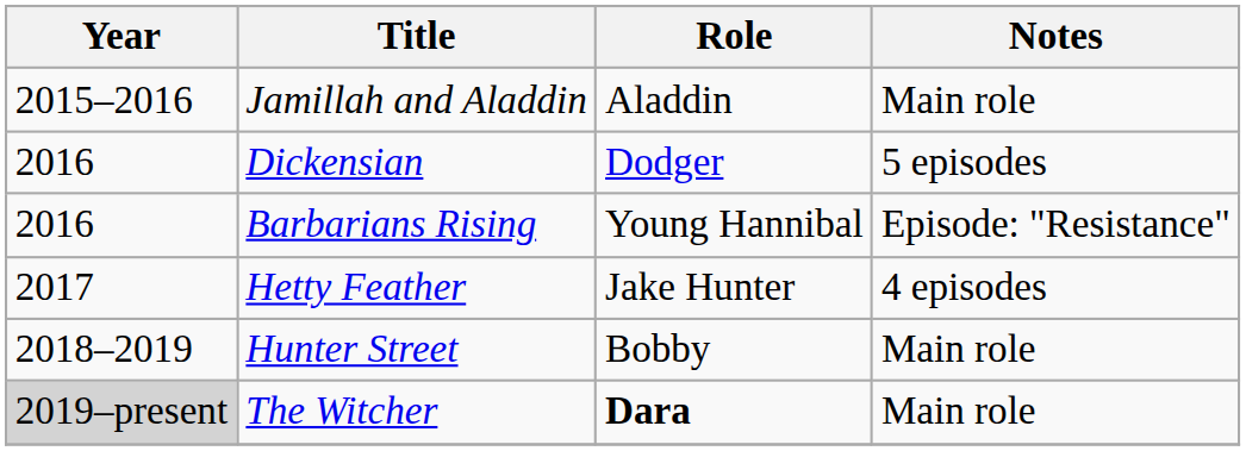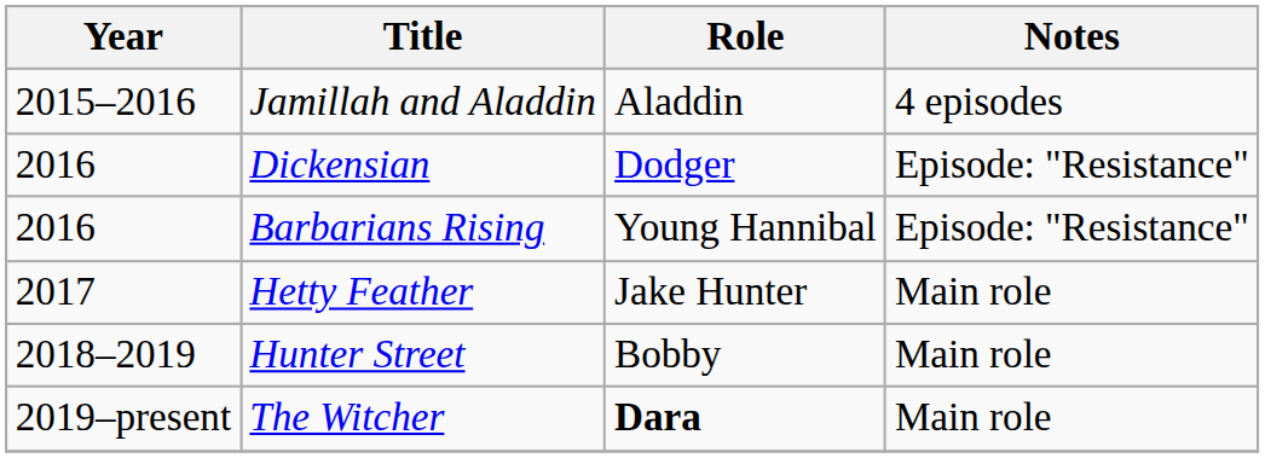Jamillah and Aladdin | Notes: Main role -> 4 episodes
Dickensian | Notes: 5 episodes -> Episode: "Resistance"
Hetty Feather | Notes: 4 episodes -> Main role
The Witcher | Year: lightgrey background -> no background
